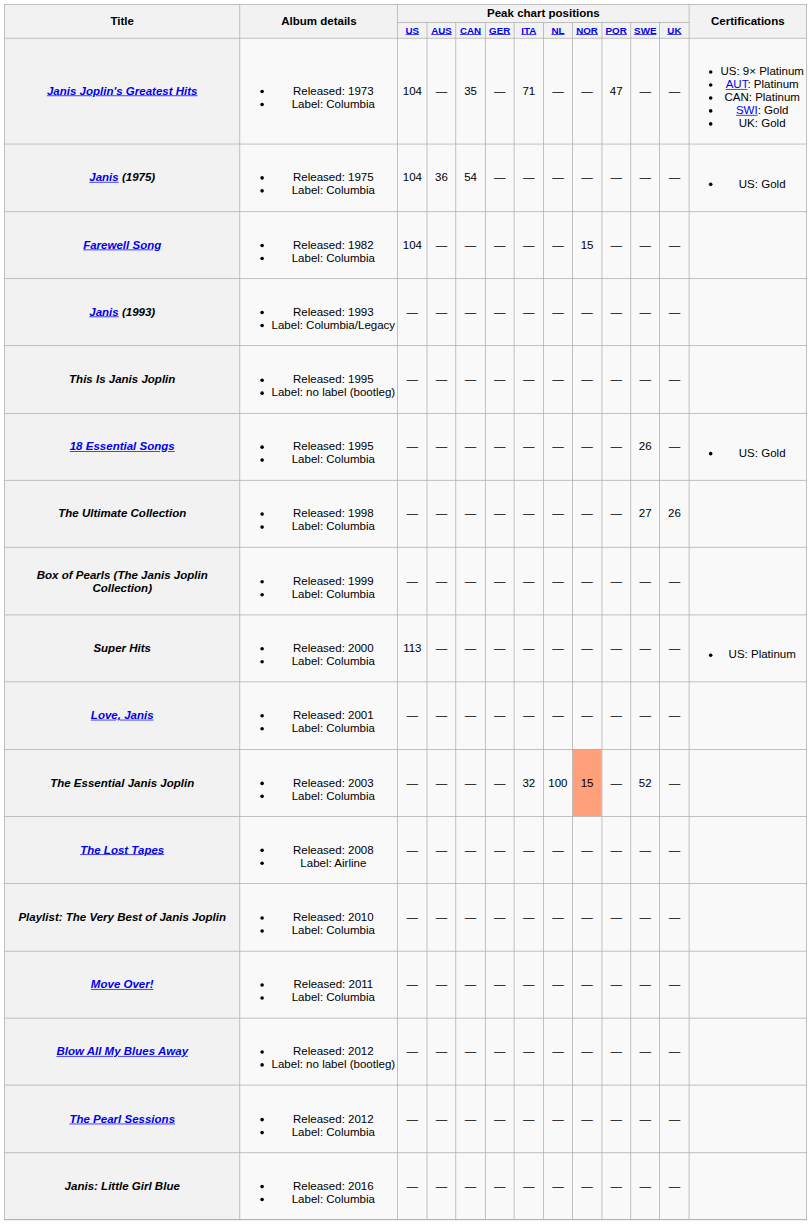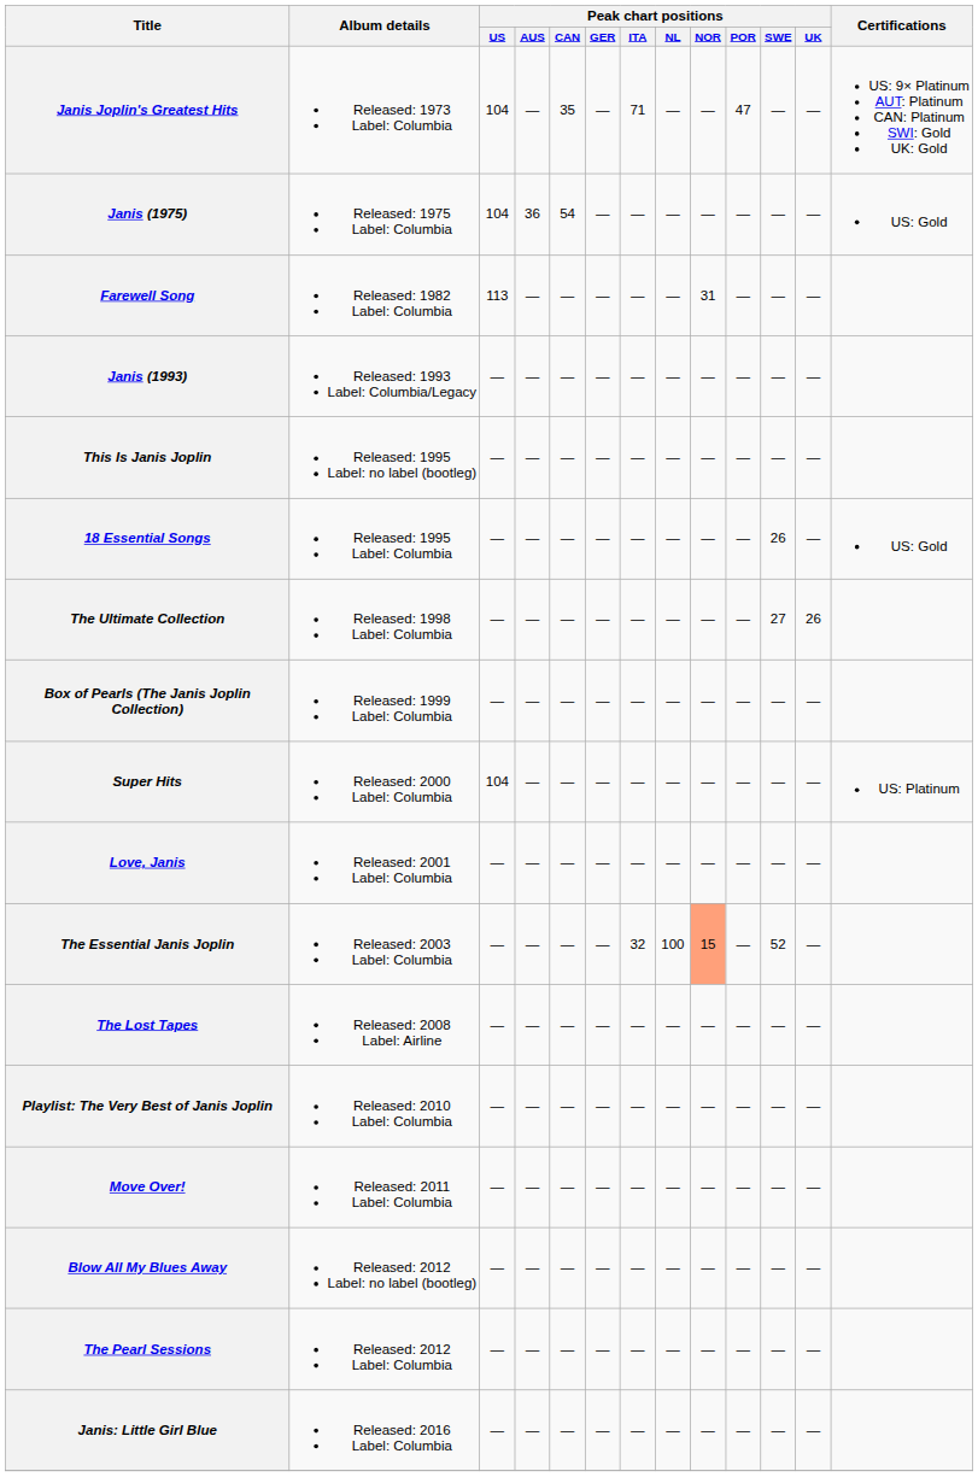Farewell Song | Peak chart positions / US: 104 -> 113
Farewell Song | Peak chart positions / NOR: 15 -> 31
Super Hits | Peak chart positions / US: 113 -> 104
